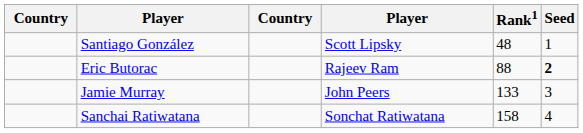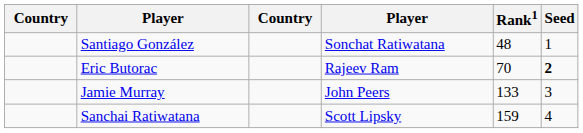Santiago González | column 4: Scott Lipsky -> Sonchat Ratiwatana
Eric Butorac | Rank1: 88 -> 70
Sanchai Ratiwatana | column 4: Sonchat Ratiwatana -> Scott Lipsky
Sanchai Ratiwatana | Rank1: 158 -> 159
